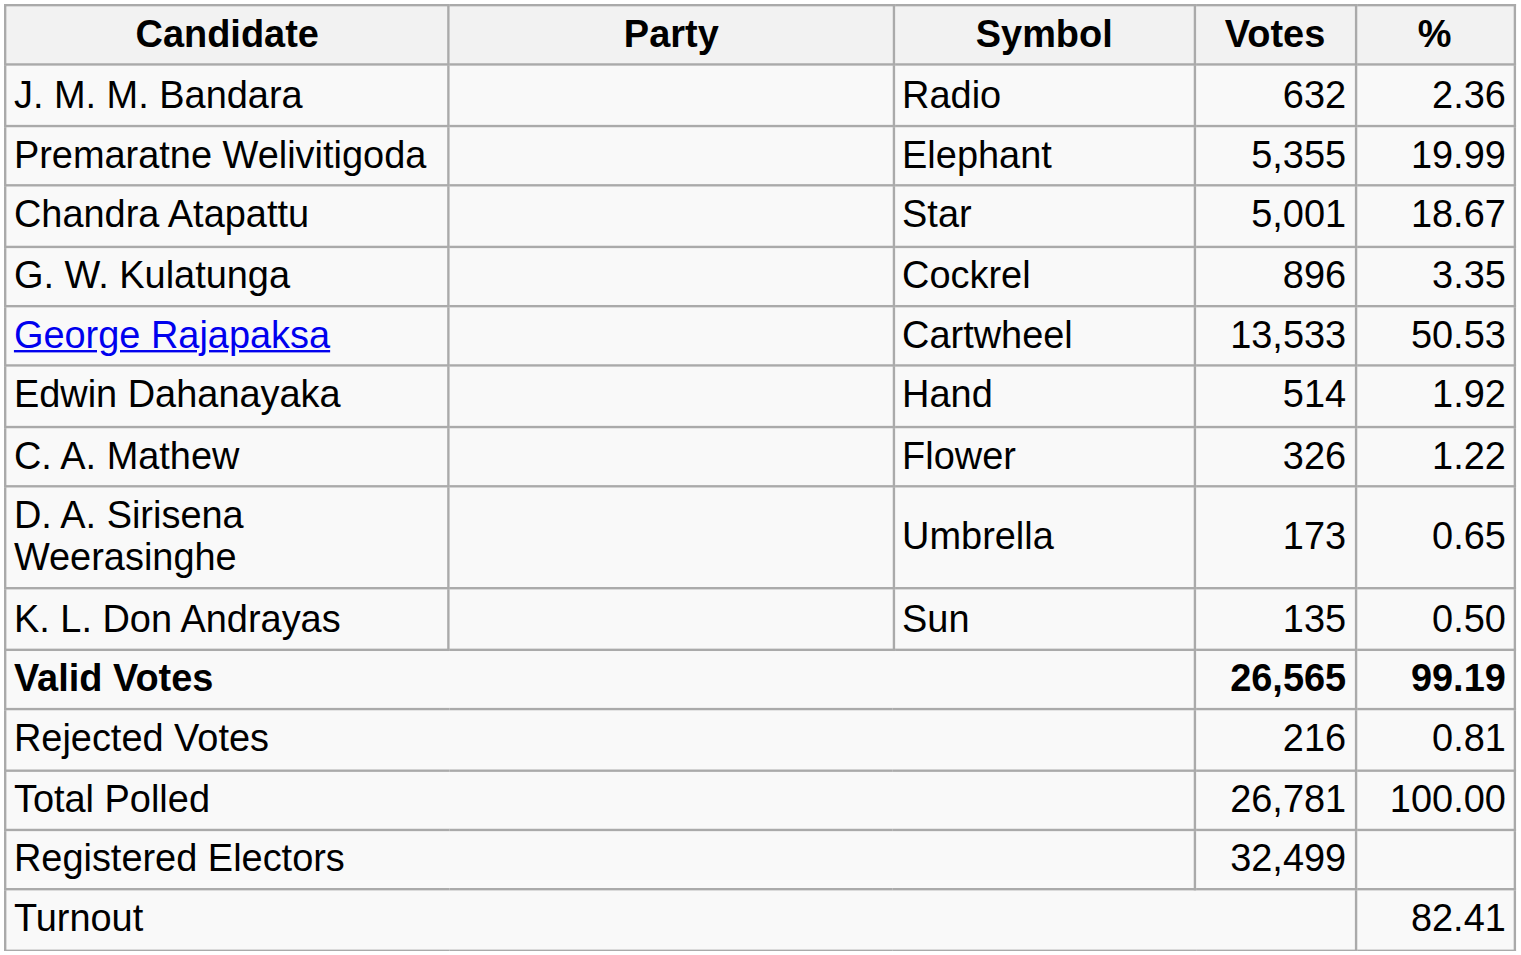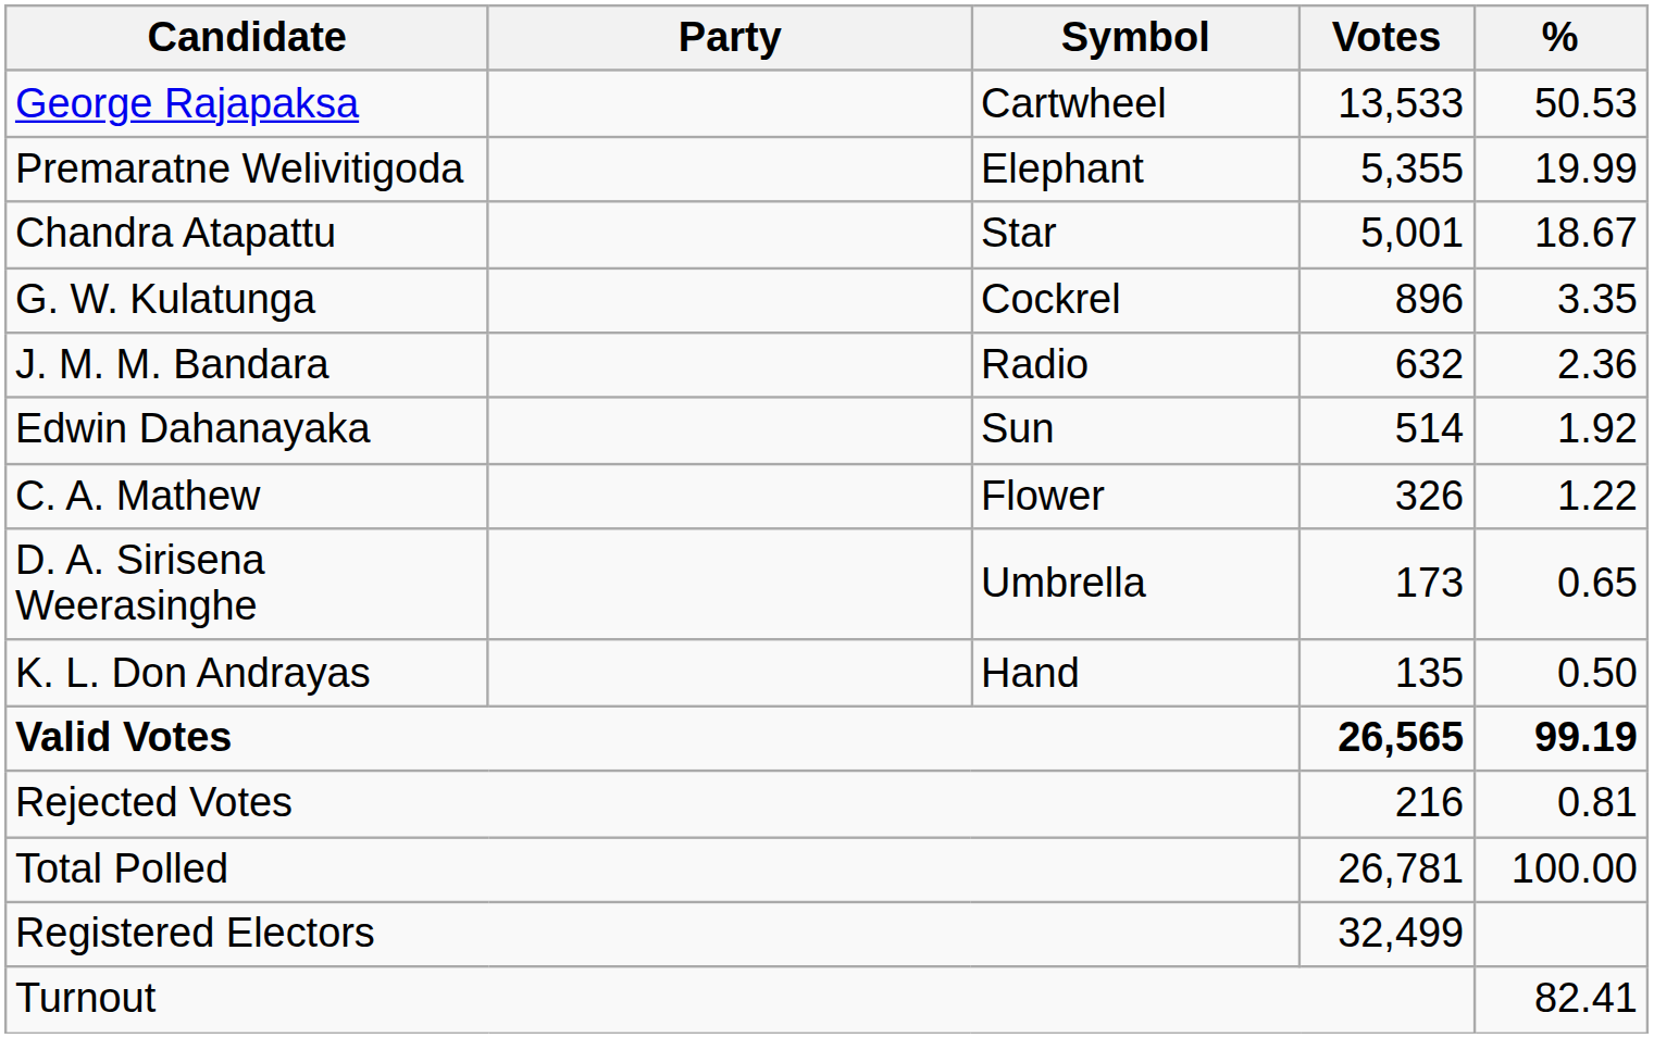rows swapped: George Rajapaksa <-> J. M. M. Bandara
Edwin Dahanayaka | Symbol: Hand -> Sun
K. L. Don Andrayas | Symbol: Sun -> Hand
